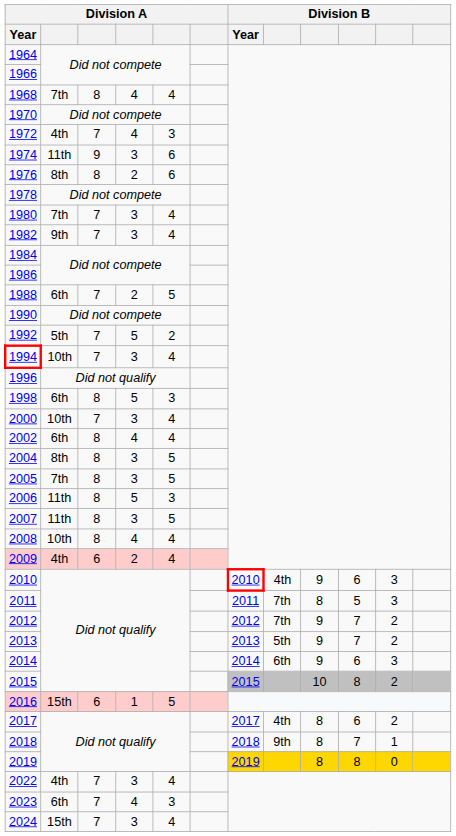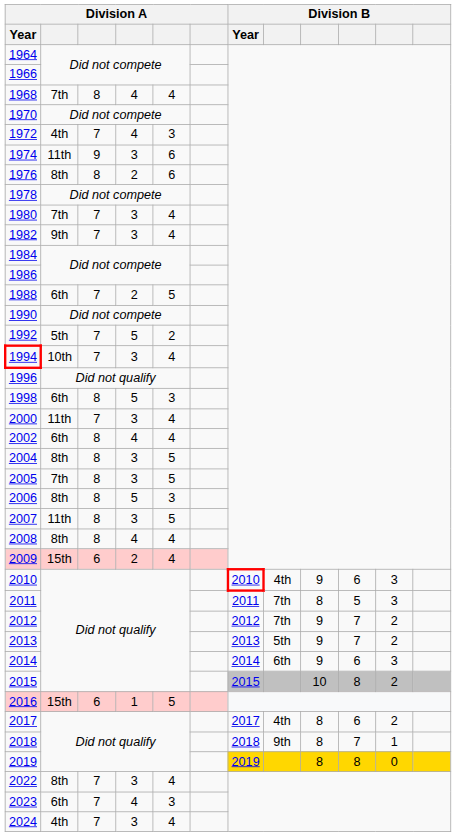2000 | column 2: 10th -> 11th
2006 | column 2: 11th -> 8th
2008 | column 2: 10th -> 8th
2009 | column 2: 4th -> 15th
2022 | column 2: 4th -> 8th
2024 | column 2: 15th -> 4th
